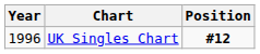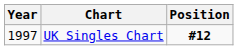UK Singles Chart | Year: 1996 -> 1997
